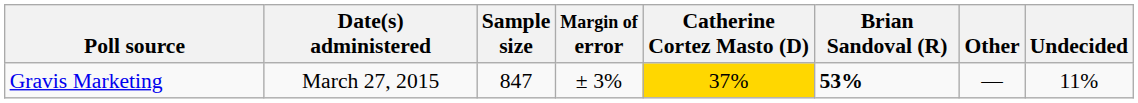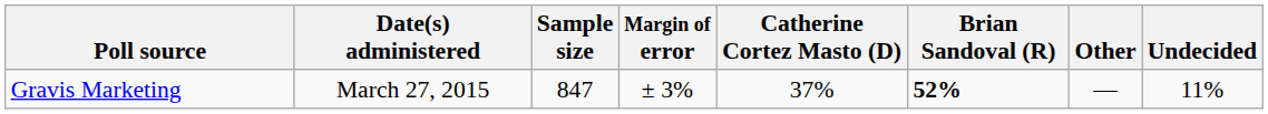Gravis Marketing | Catherine Cortez Masto (D): gold background -> no background
Gravis Marketing | Brian Sandoval (R): 53% -> 52%
